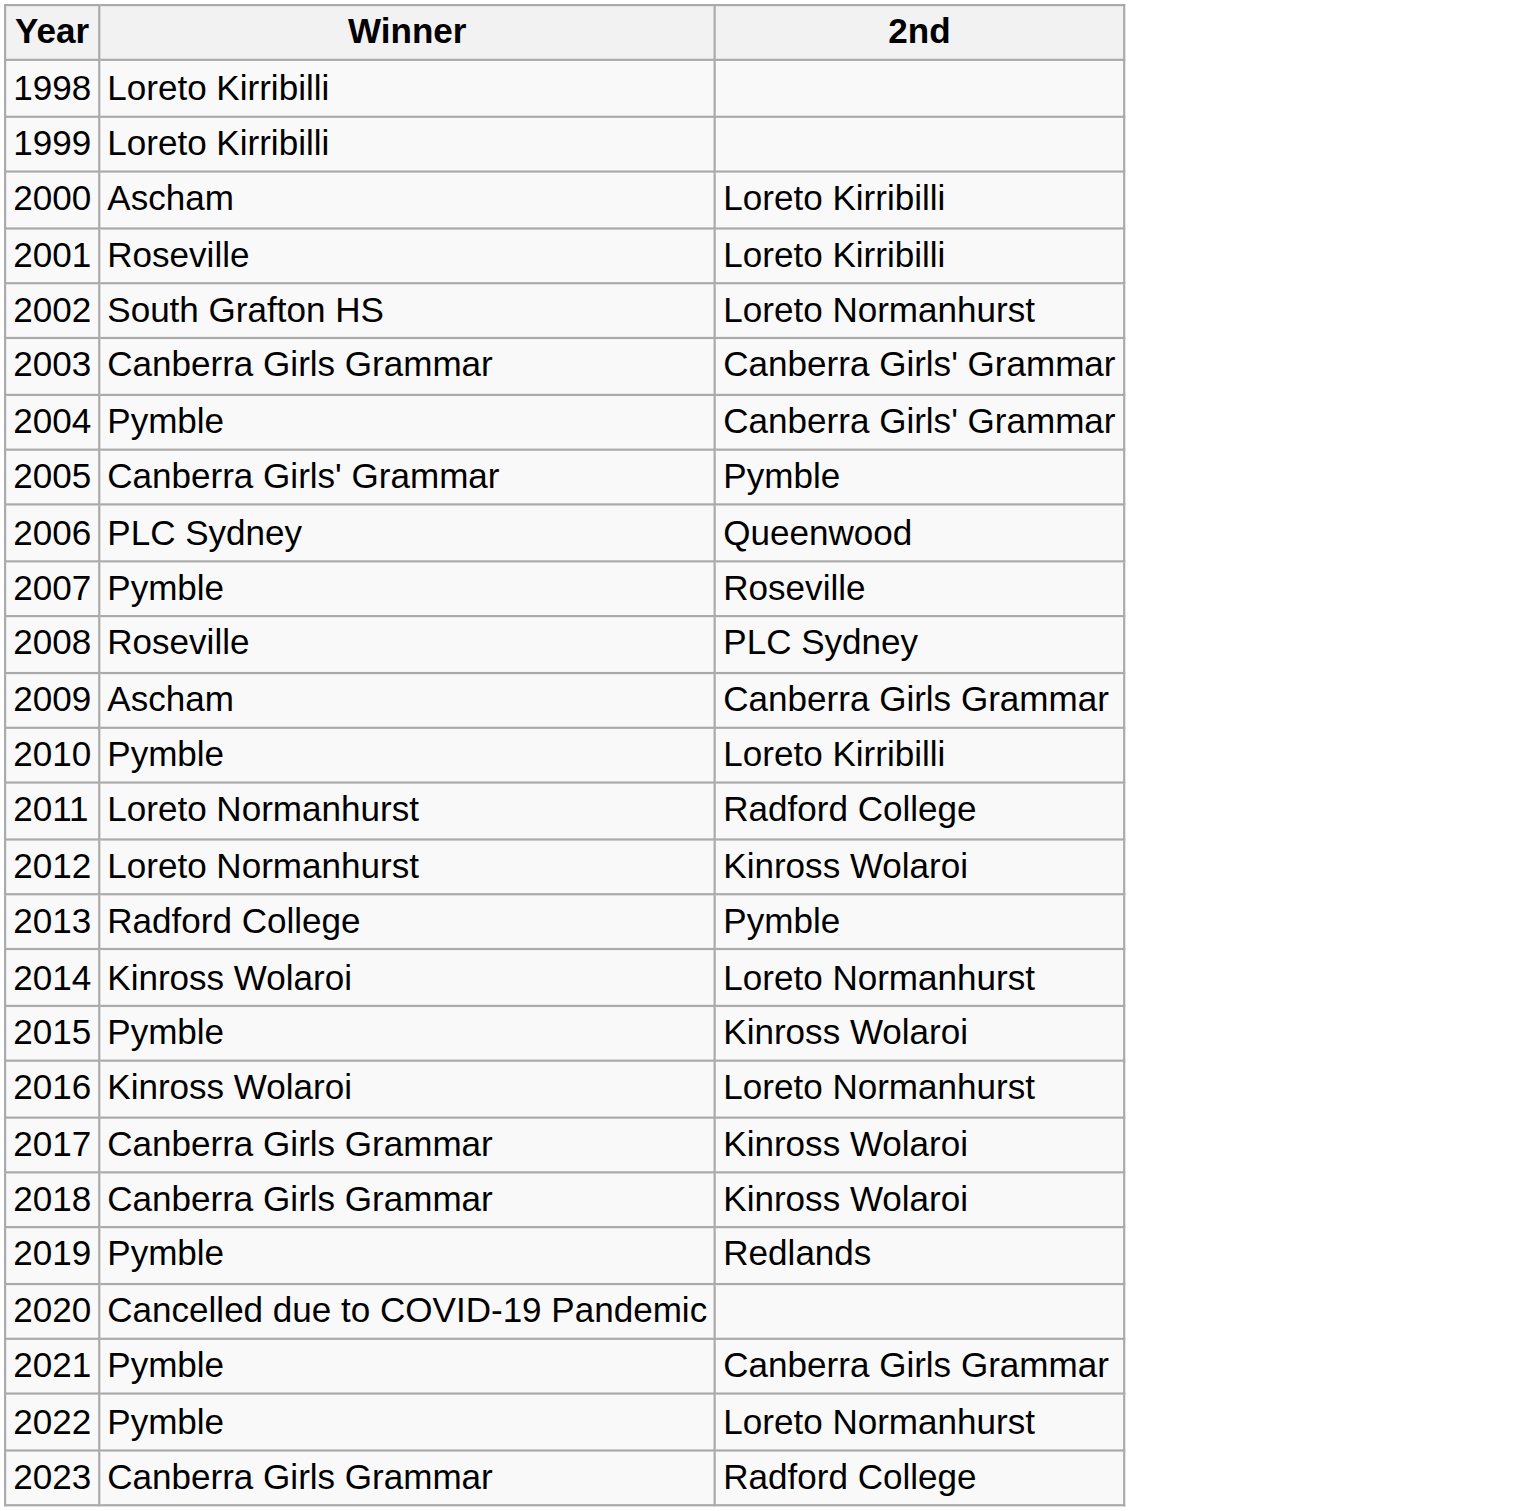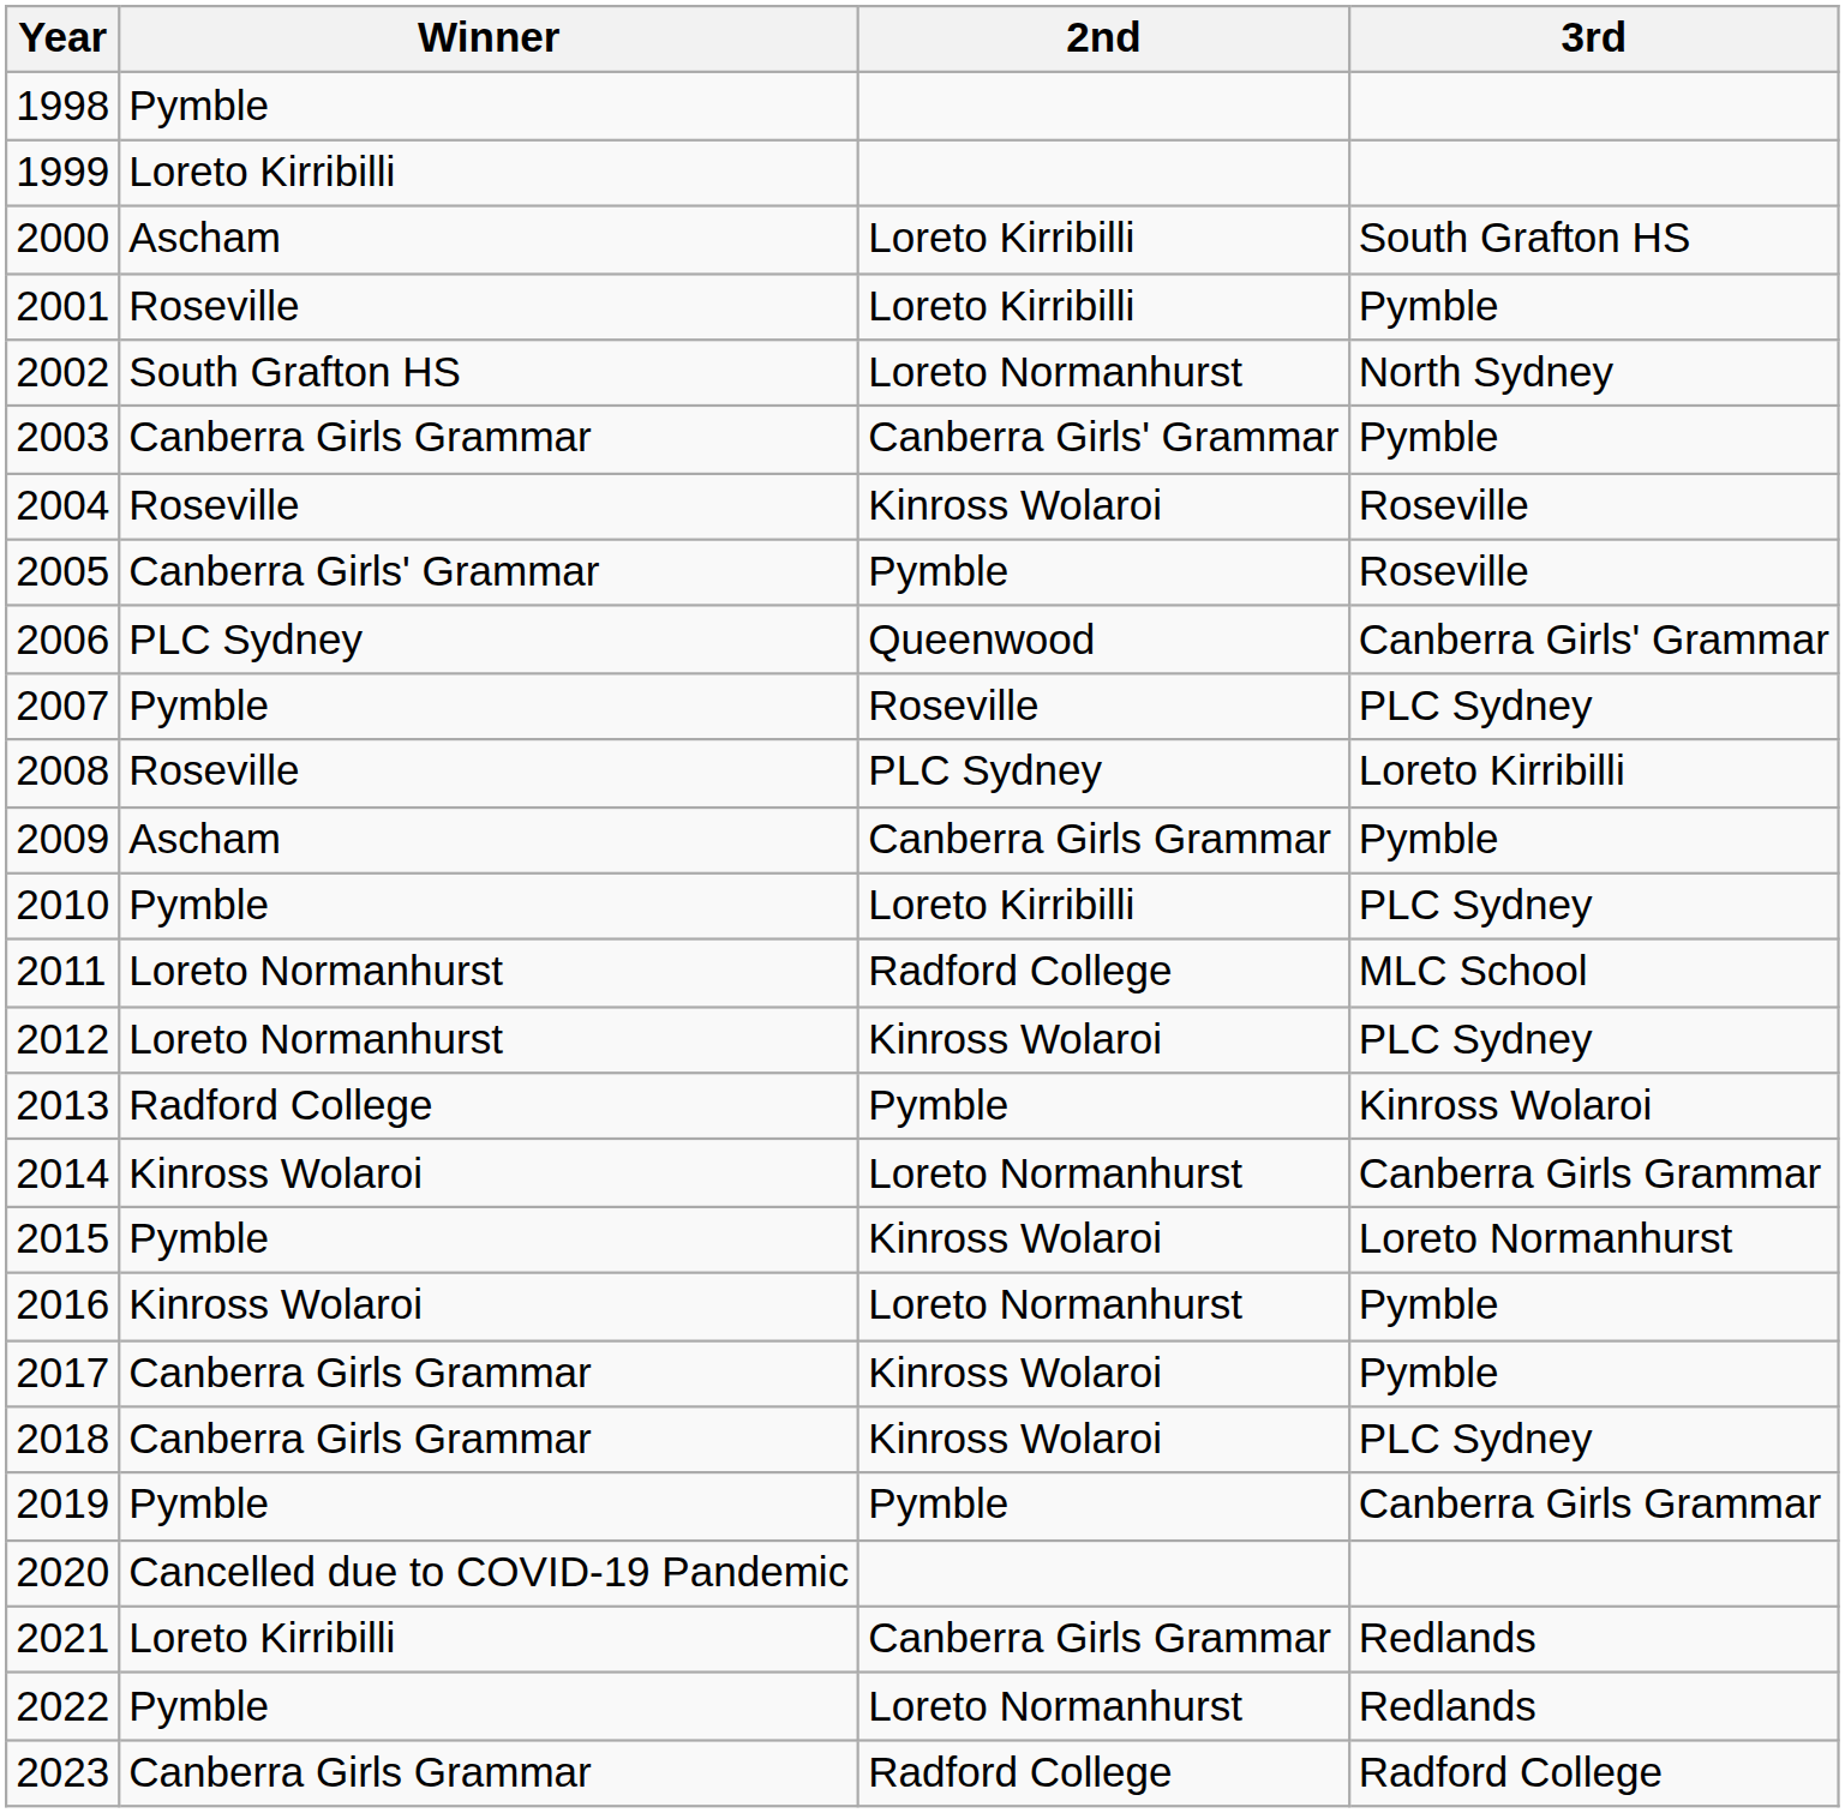+ column: 3rd | South Grafton HS | Pymble | North Sydney | Pymble | Roseville | Roseville | Canberra Girls' Grammar | PLC Sydney | Loreto Kirribilli | Pymble | PLC Sydney | MLC School | PLC Sydney | Kinross Wolaroi | Canberra Girls Grammar | Loreto Normanhurst | Pymble | Pymble | PLC Sydney | Canberra Girls Grammar | Redlands | Redlands | Radford College
1998 | Winner: Loreto Kirribilli -> Pymble
2004 | Winner: Pymble -> Roseville
2004 | 2nd: Canberra Girls' Grammar -> Kinross Wolaroi
2019 | 2nd: Redlands -> Pymble
2021 | Winner: Pymble -> Loreto Kirribilli
